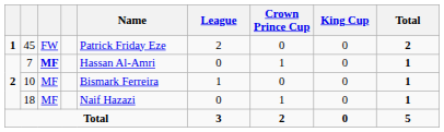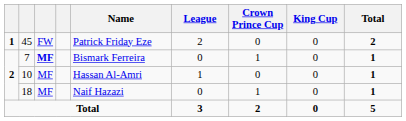7 | Name: Hassan Al-Amri -> Bismark Ferreira
10 | Name: Bismark Ferreira -> Hassan Al-Amri
